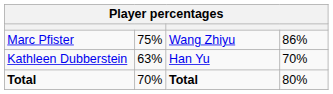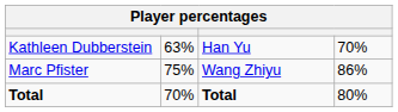rows swapped: Kathleen Dubberstein <-> Marc Pfister
